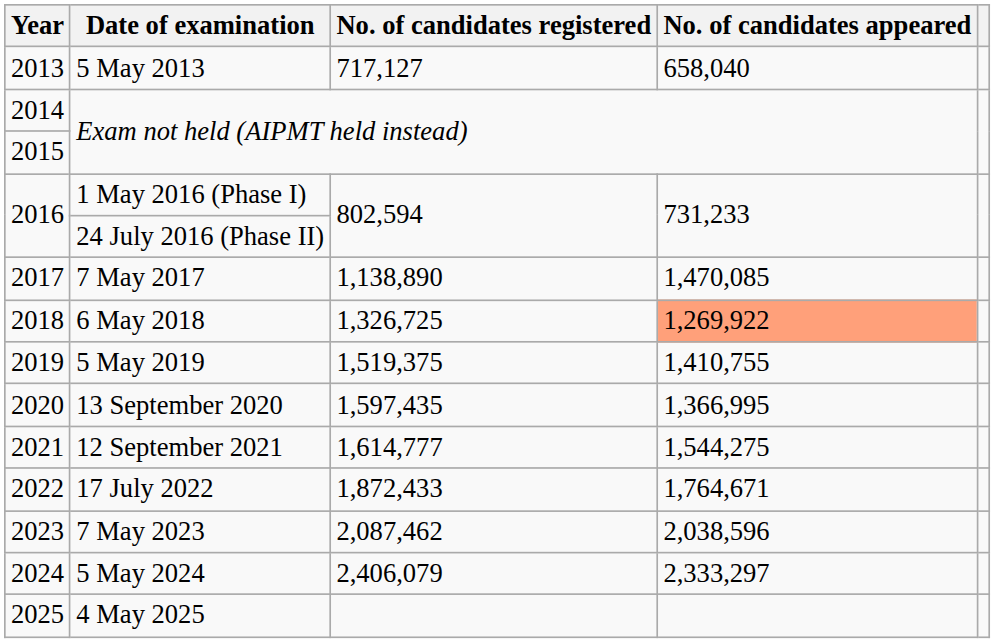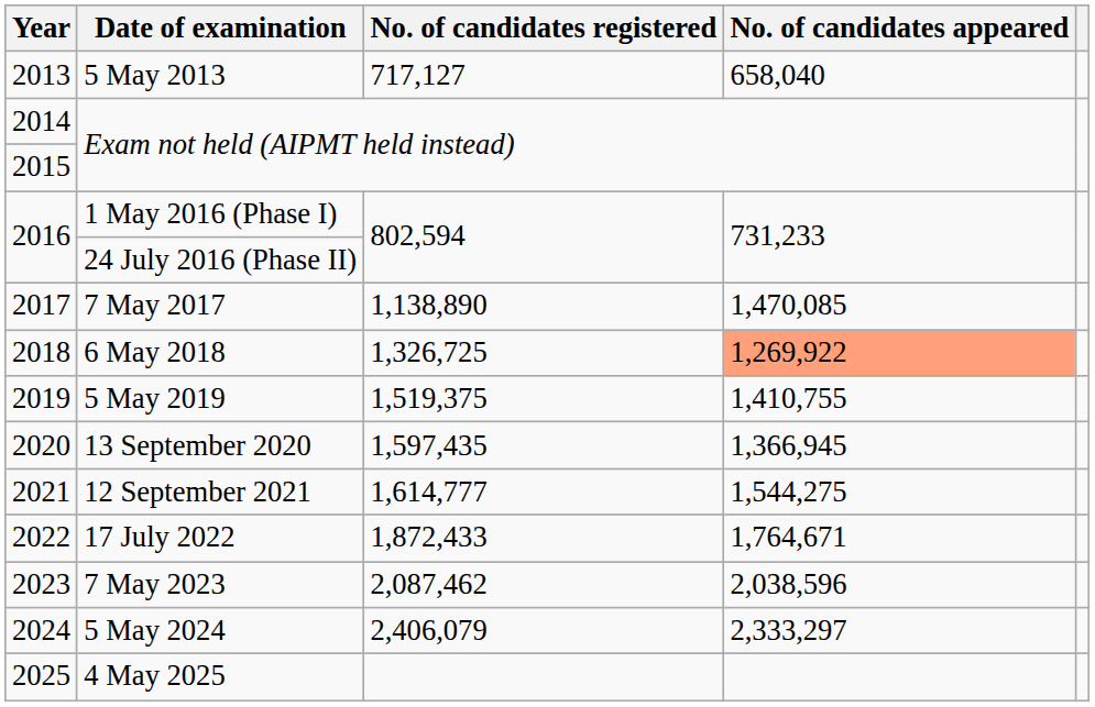13 September 2020 | No. of candidates appeared: 1,366,995 -> 1,366,945
